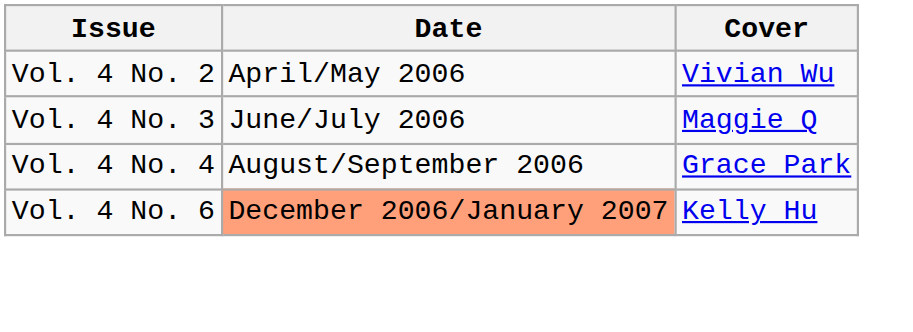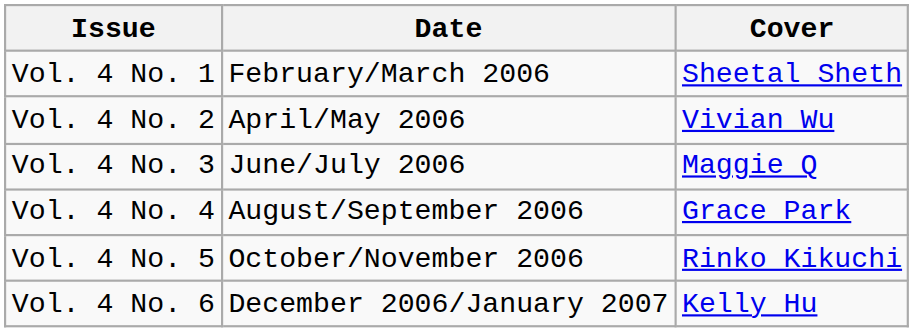+ row: Vol. 4 No. 1 | February/March 2006 | Sheetal Sheth
+ row: Vol. 4 No. 5 | October/November 2006 | Rinko Kikuchi
Vol. 4 No. 6 | Date: lightsalmon background -> no background
